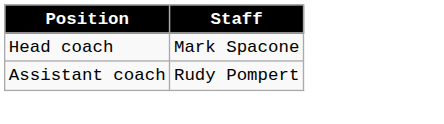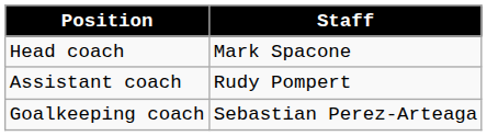+ row: Goalkeeping coach | Sebastian Perez-Arteaga
